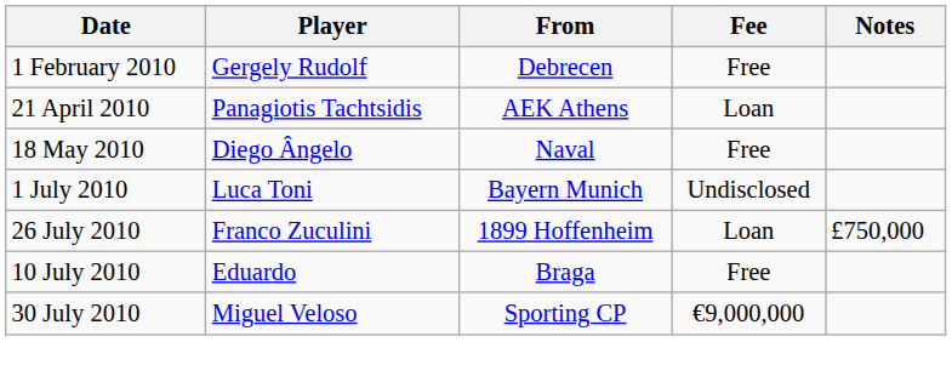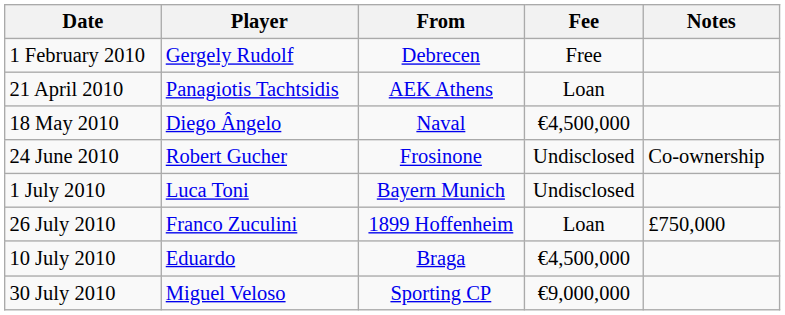18 May 2010 | Fee: Free -> €4,500,000
+ row: 24 June 2010 | Robert Gucher | Frosinone | Undisclosed | Co-ownership
10 July 2010 | Fee: Free -> €4,500,000
